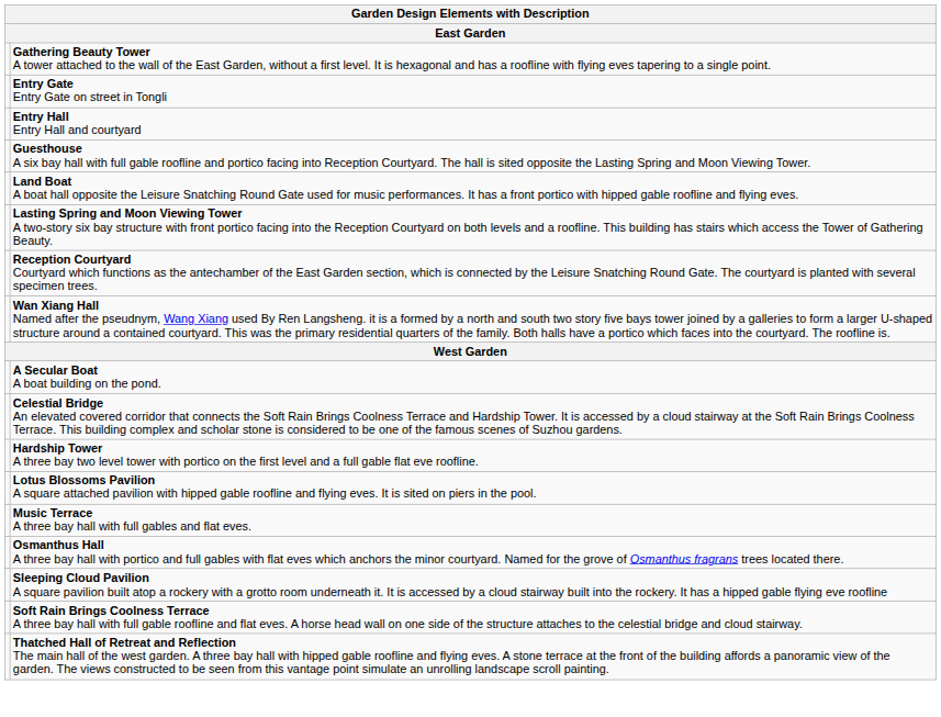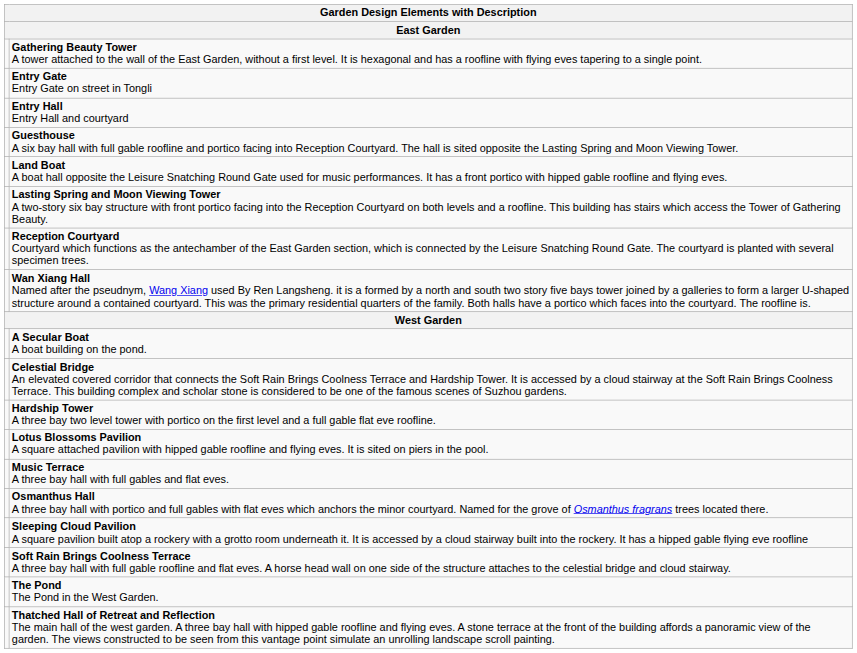+ row: The Pond The Pond in the West Garden.
